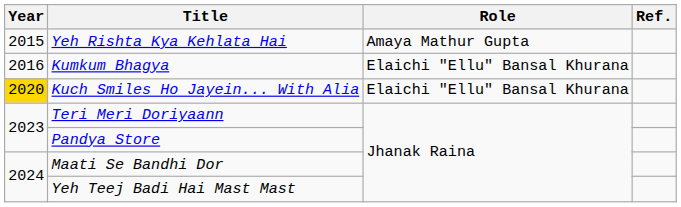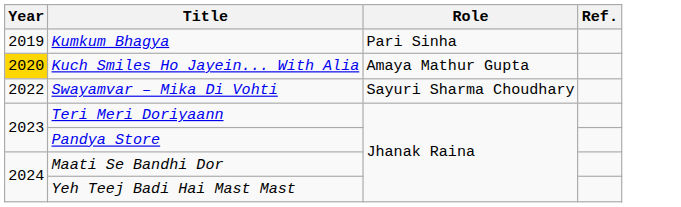- row: 2015 | Yeh Rishta Kya Kehlata Hai | Amaya Mathur Gupta
Kumkum Bhagya | Year: 2016 -> 2019
Kumkum Bhagya | Role: Elaichi "Ellu" Bansal Khurana -> Pari Sinha
Kuch Smiles Ho Jayein... With Alia | Role: Elaichi "Ellu" Bansal Khurana -> Amaya Mathur Gupta
+ row: 2022 | Swayamvar – Mika Di Vohti | Sayuri Sharma Choudhary
